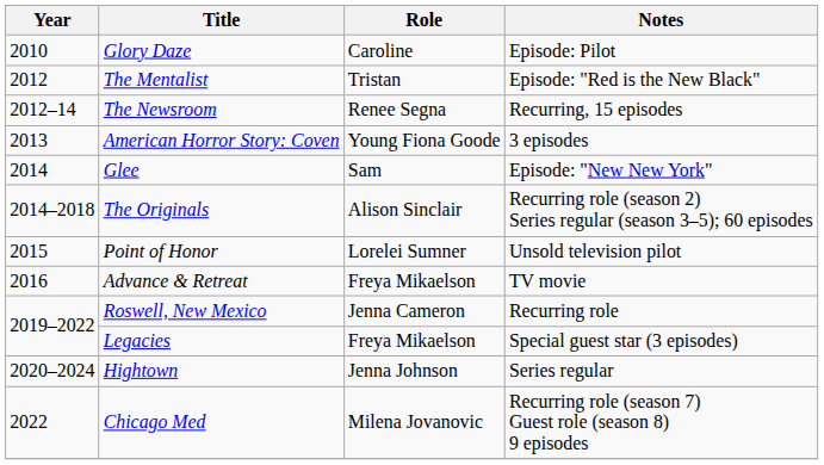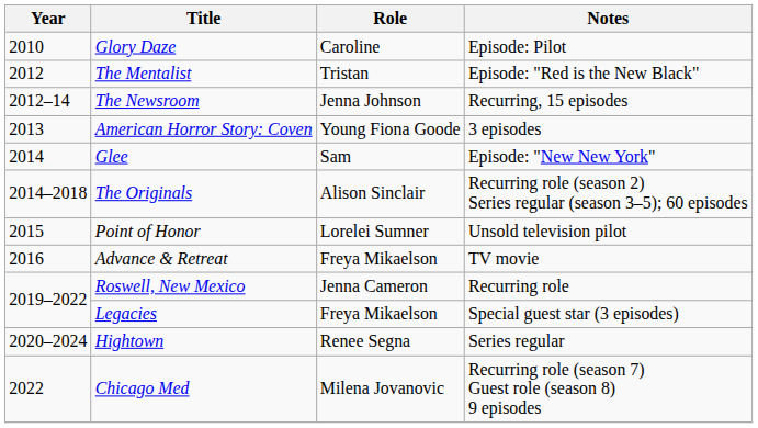The Newsroom | Role: Renee Segna -> Jenna Johnson
Hightown | Role: Jenna Johnson -> Renee Segna
